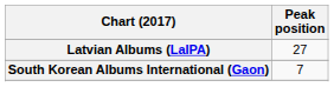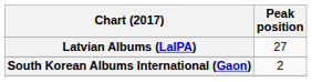South Korean Albums International (Gaon) | Peak position: 7 -> 2
